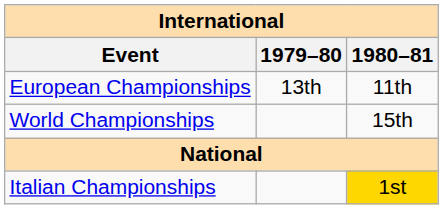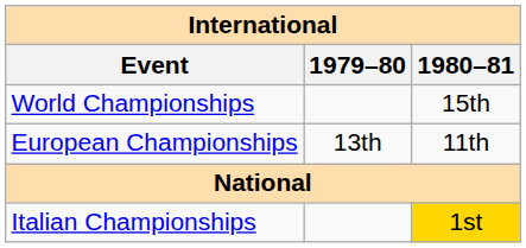rows swapped: World Championships <-> European Championships
